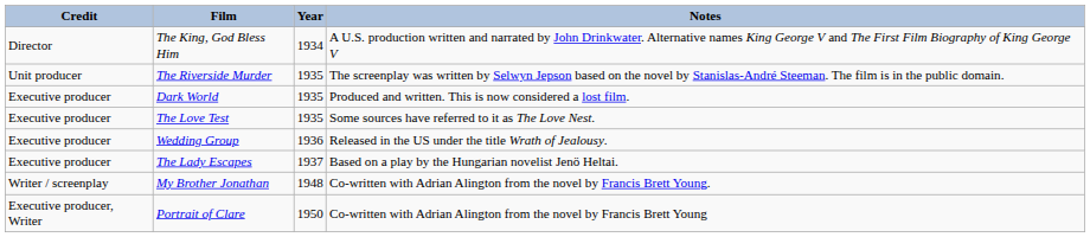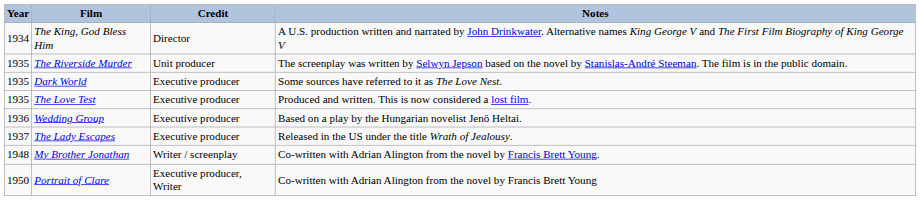columns swapped: Year <-> Credit
Dark World | Notes: Produced and written. This is now considered a lost film. -> Some sources have referred to it as The Love Nest.
The Love Test | Notes: Some sources have referred to it as The Love Nest. -> Produced and written. This is now considered a lost film.
Wedding Group | Notes: Released in the US under the title Wrath of Jealousy. -> Based on a play by the Hungarian novelist Jenö Heltai.
The Lady Escapes | Notes: Based on a play by the Hungarian novelist Jenö Heltai. -> Released in the US under the title Wrath of Jealousy.
